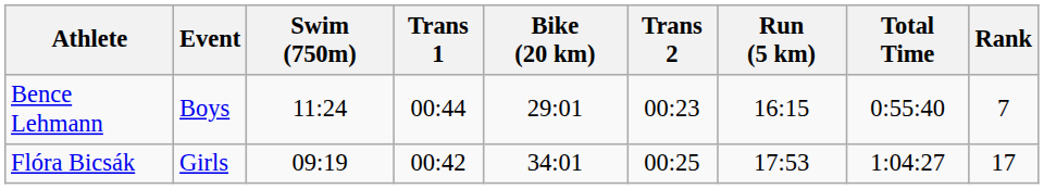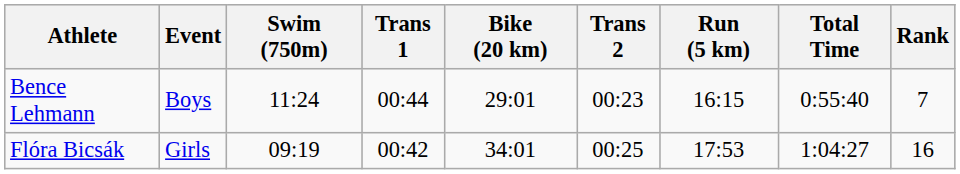Flóra Bicsák | Rank: 17 -> 16
